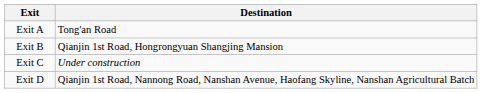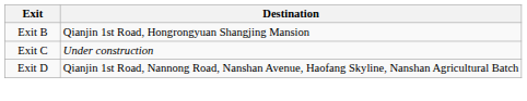- row: Exit A | Tong'an Road
